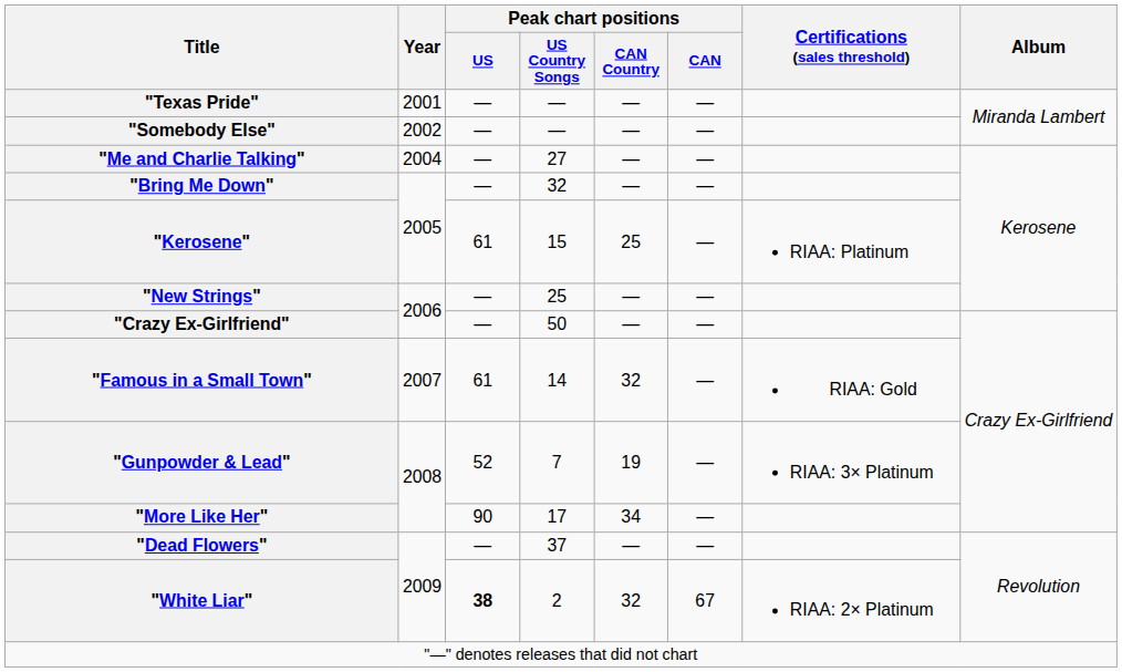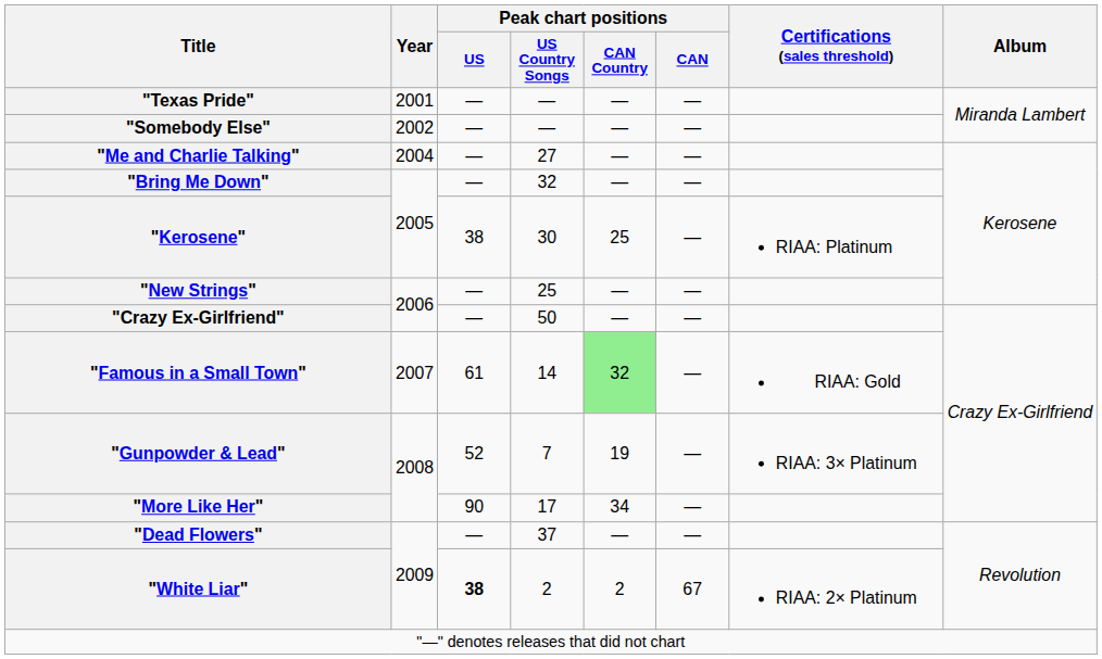"Kerosene" | Peak chart positions / US: 61 -> 38
"Kerosene" | Peak chart positions / US Country Songs: 15 -> 30
"Famous in a Small Town" | Peak chart positions / CAN Country: no background -> lightgreen background
"White Liar" | Peak chart positions / CAN Country: 32 -> 2
